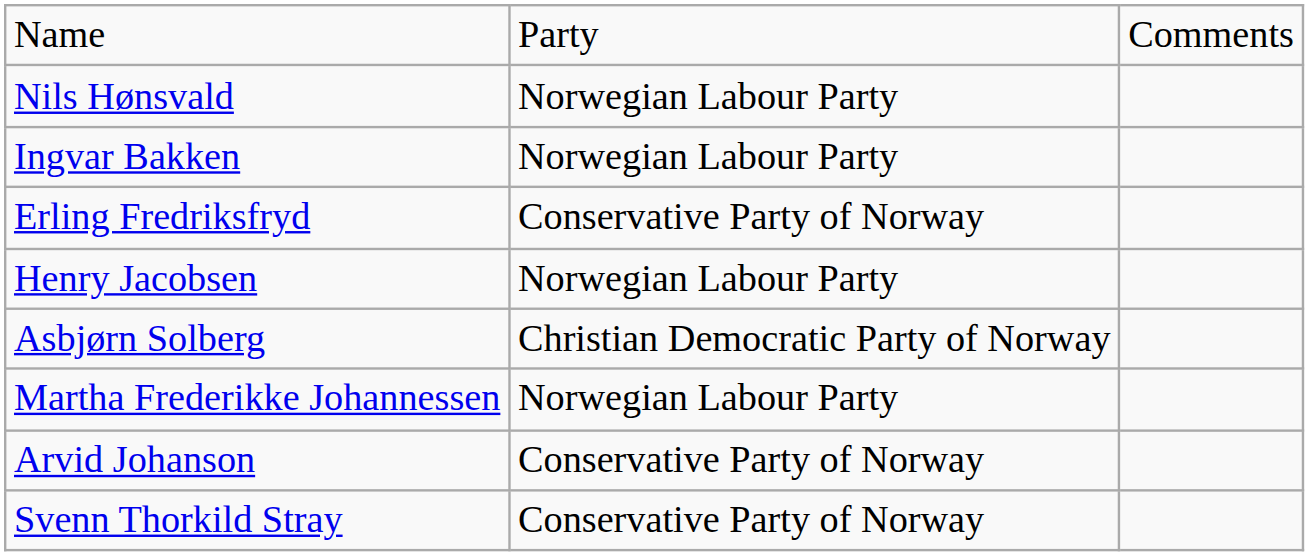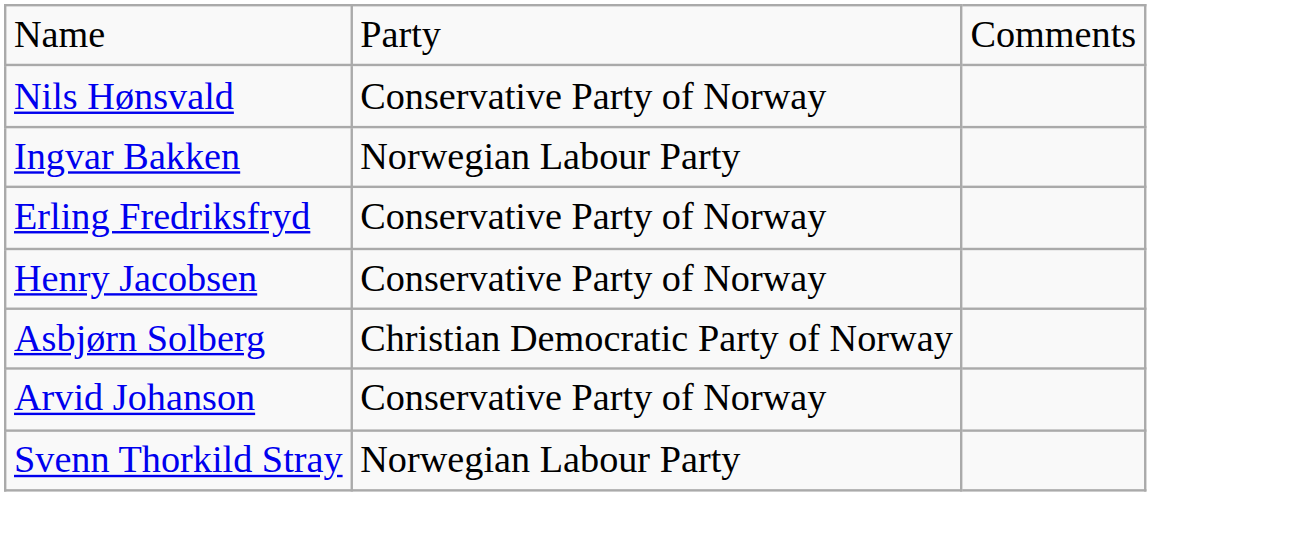Nils Hønsvald | column 2: Norwegian Labour Party -> Conservative Party of Norway
Henry Jacobsen | column 2: Norwegian Labour Party -> Conservative Party of Norway
- row: Martha Frederikke Johannessen | Norwegian Labour Party
Svenn Thorkild Stray | column 2: Conservative Party of Norway -> Norwegian Labour Party
